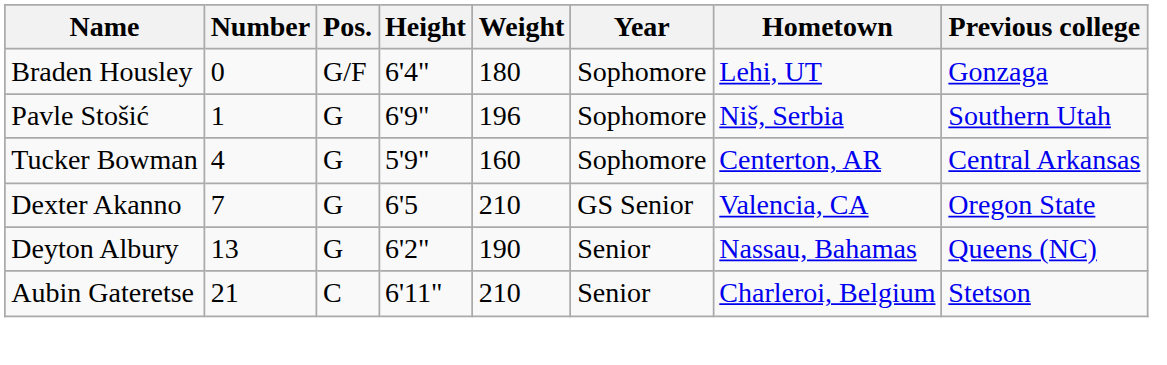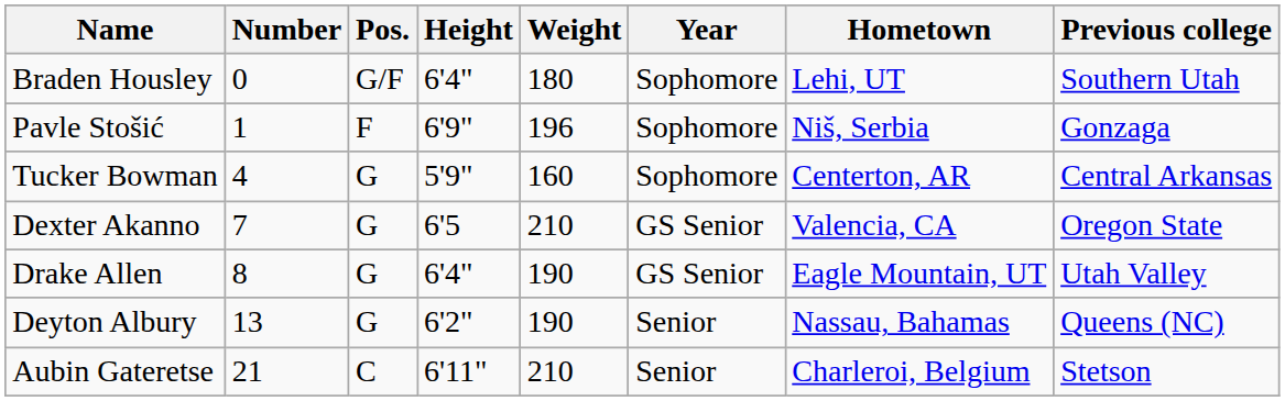Braden Housley | Previous college: Gonzaga -> Southern Utah
Pavle Stošić | Pos.: G -> F
Pavle Stošić | Previous college: Southern Utah -> Gonzaga
+ row: Drake Allen | 8 | G | 6'4" | 190 | GS Senior | Eagle Mountain, UT | Utah Valley
